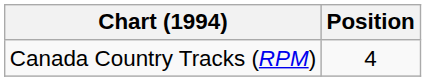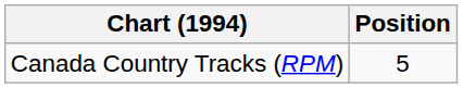Canada Country Tracks (RPM) | Position: 4 -> 5
